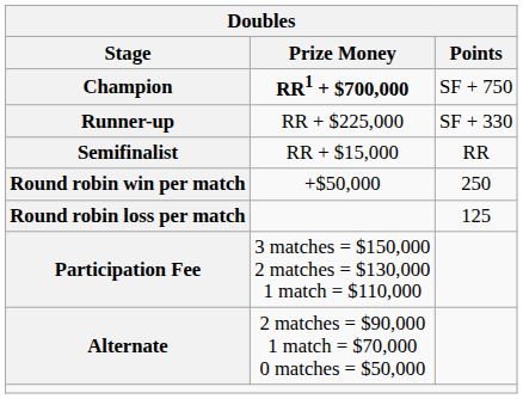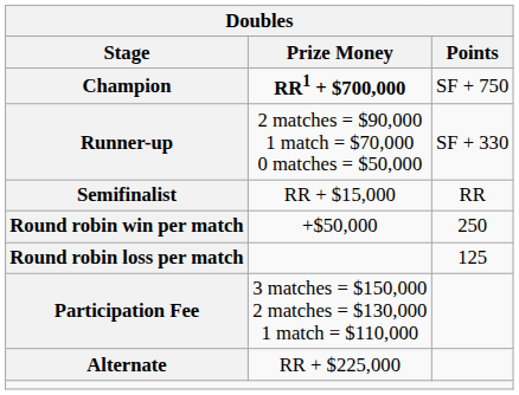Runner-up | Prize Money: RR + $225,000 -> 2 matches = $90,000 1 match = $70,000 0 matches = $50,000
Alternate | Prize Money: 2 matches = $90,000 1 match = $70,000 0 matches = $50,000 -> RR + $225,000
